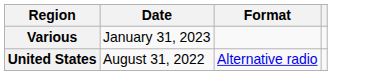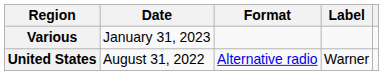+ column: Label | Warner
